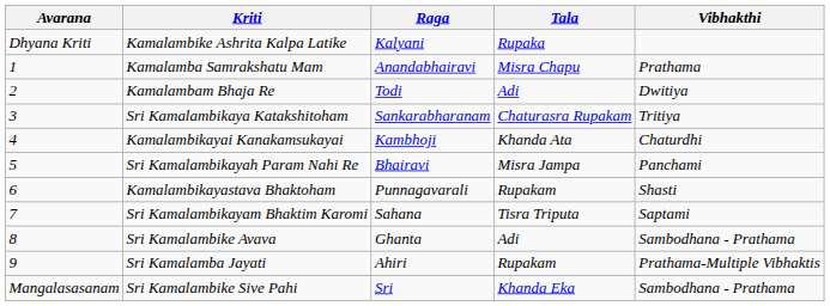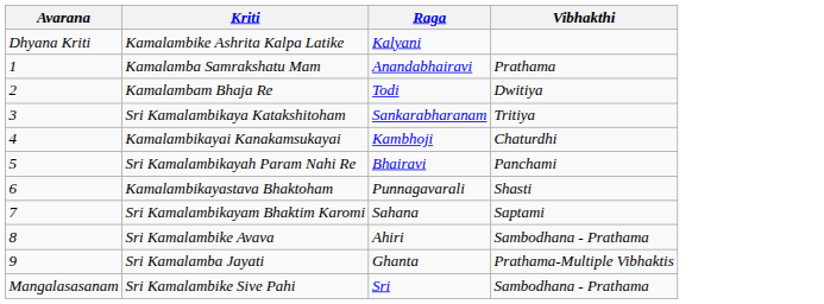- column: Tala | Rupaka | Misra Chapu | Adi | Chaturasra Rupakam | Khanda Ata | Misra Jampa | Rupakam | Tisra Triputa | Adi | Rupakam | Khanda Eka
Sri Kamalambike Avava | Raga: Ghanta -> Ahiri
Sri Kamalamba Jayati | Raga: Ahiri -> Ghanta
